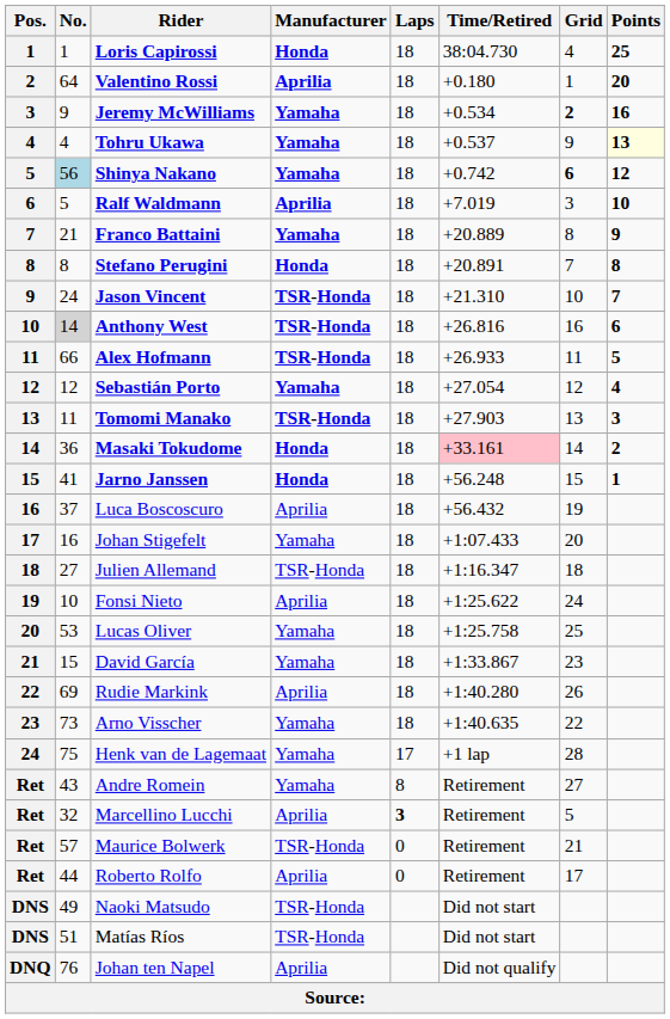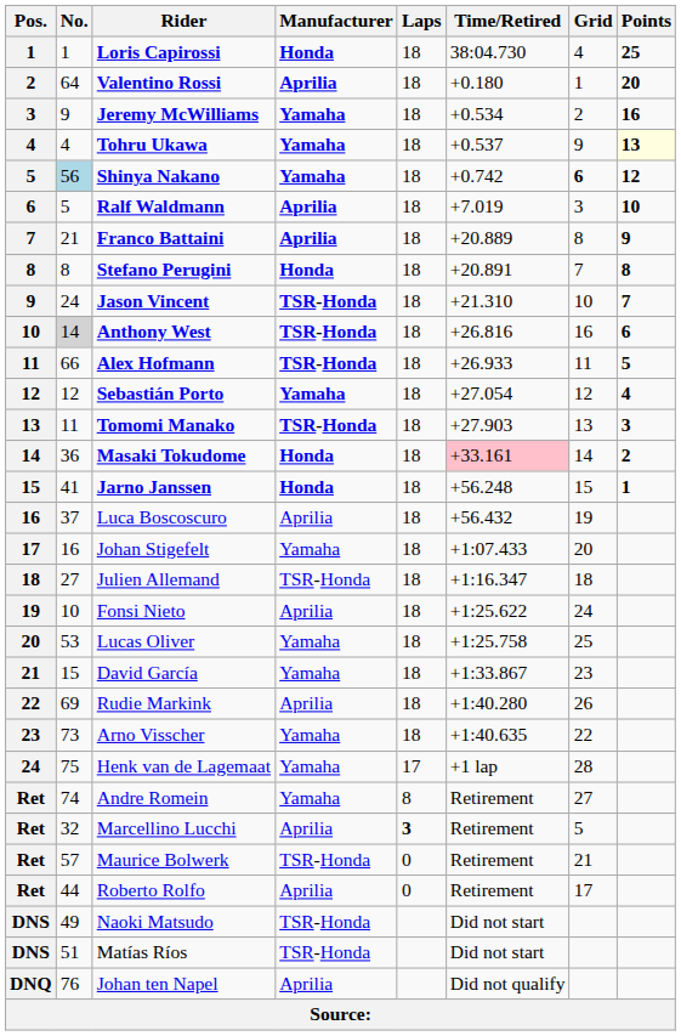Jeremy McWilliams | Grid: bold -> normal
Franco Battaini | Manufacturer: Yamaha -> Aprilia
Andre Romein | No.: 43 -> 74
